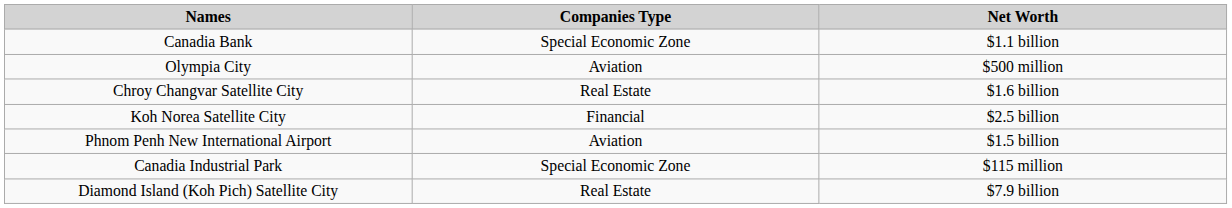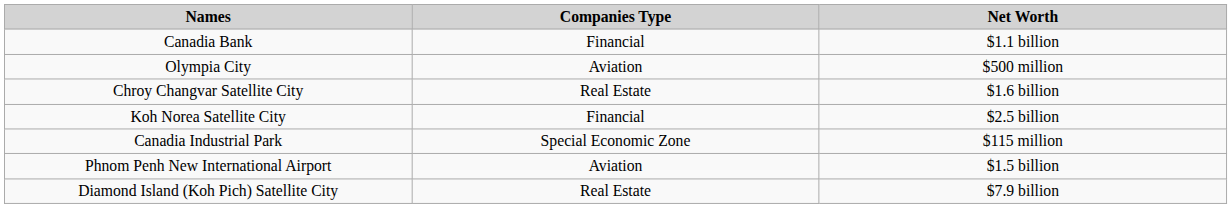Canadia Bank | Companies Type: Special Economic Zone -> Financial
rows swapped: Canadia Industrial Park <-> Phnom Penh New International Airport
